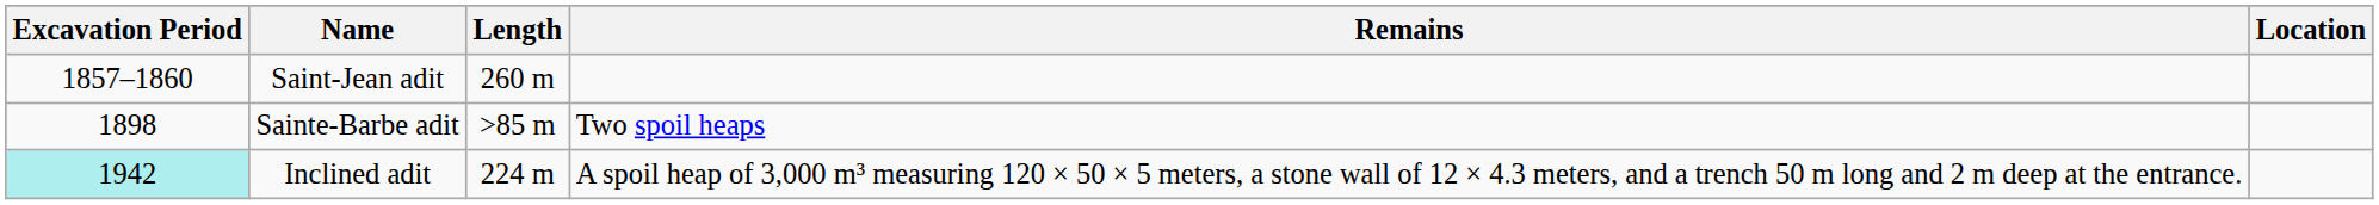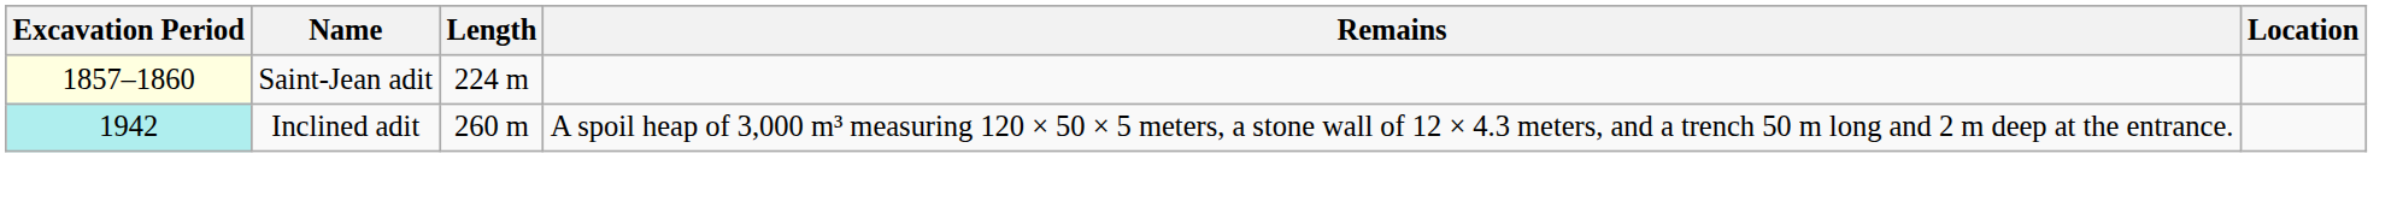Saint-Jean adit | Excavation Period: no background -> lightyellow background
Saint-Jean adit | Length: 260 m -> 224 m
- row: 1898 | Sainte-Barbe adit | >85 m | Two spoil heaps
Inclined adit | Length: 224 m -> 260 m
